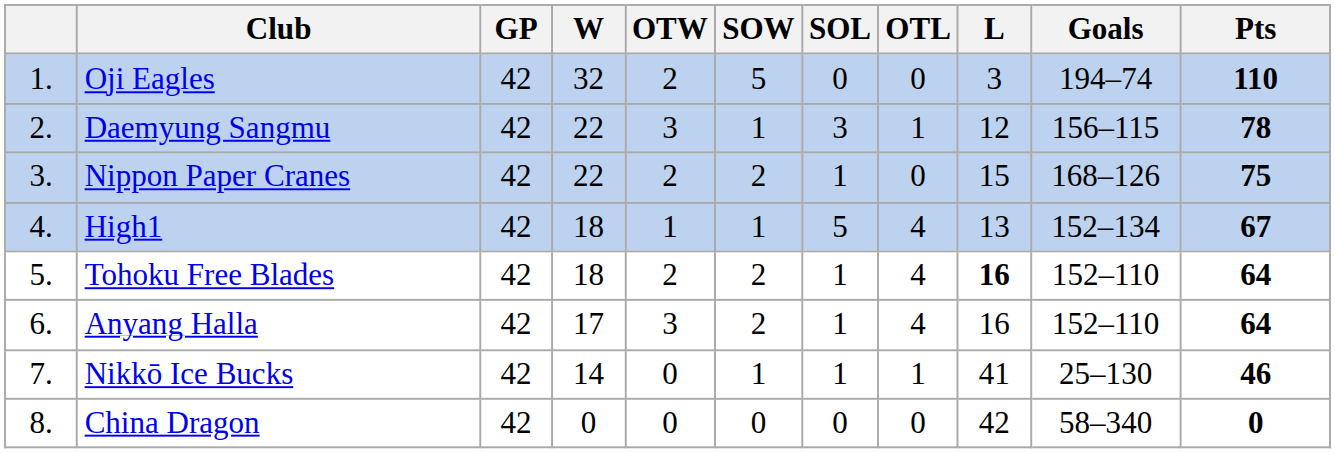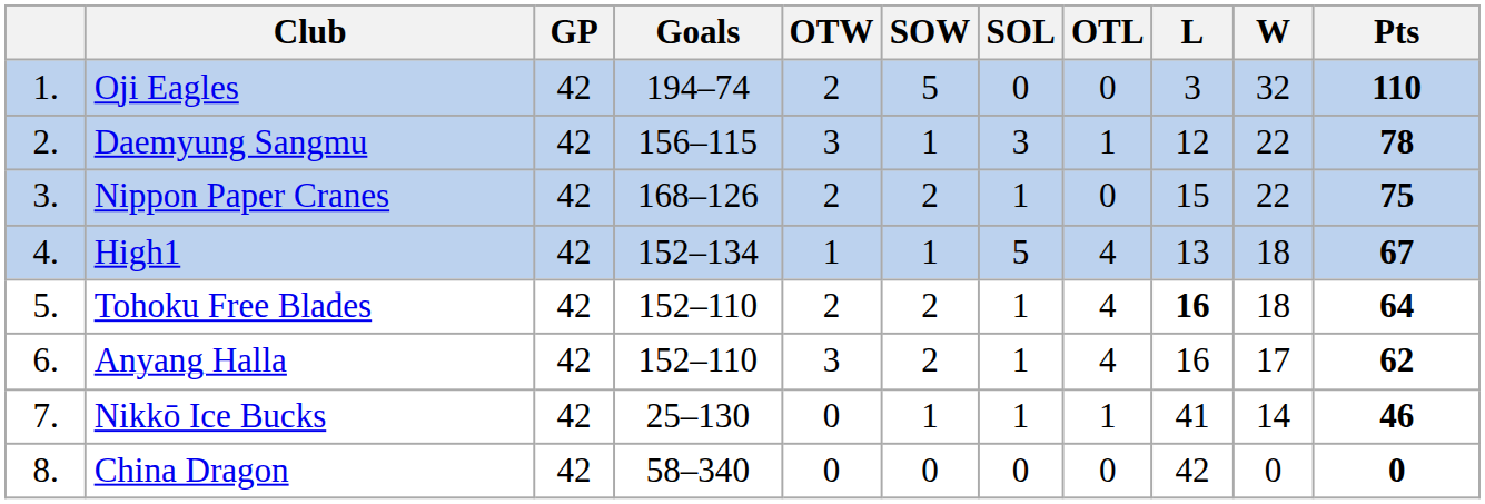columns swapped: W <-> Goals
Anyang Halla | Pts: 64 -> 62
